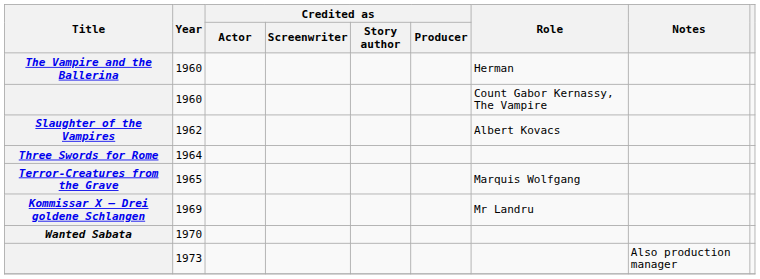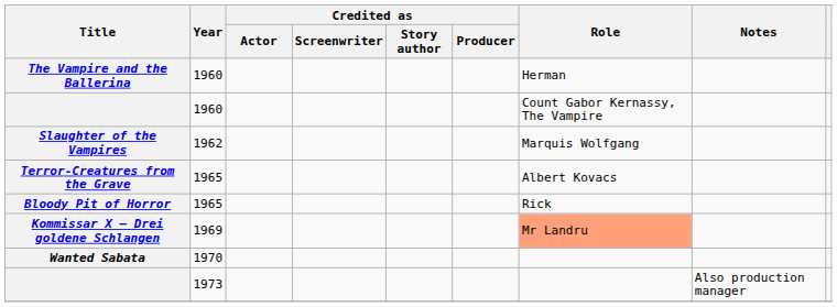Slaughter of the Vampires | Role: Albert Kovacs -> Marquis Wolfgang
- row: Three Swords for Rome | 1964
Terror-Creatures from the Grave | Role: Marquis Wolfgang -> Albert Kovacs
+ row: Bloody Pit of Horror | 1965 | Rick
Kommissar X – Drei goldene Schlangen | Role: no background -> lightsalmon background
